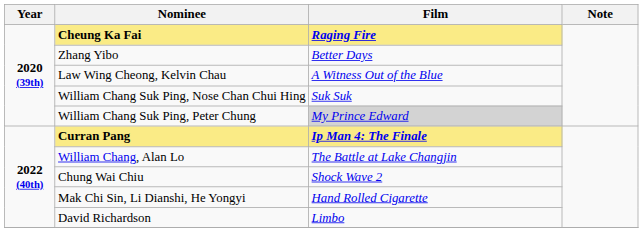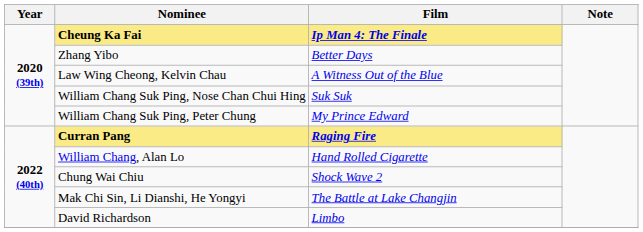Cheung Ka Fai | Film: Raging Fire -> Ip Man 4: The Finale
William Chang Suk Ping, Peter Chung | Film: lightgrey background -> no background
Curran Pang | Film: Ip Man 4: The Finale -> Raging Fire
William Chang, Alan Lo | Film: The Battle at Lake Changjin -> Hand Rolled Cigarette
Mak Chi Sin, Li Dianshi, He Yongyi | Film: Hand Rolled Cigarette -> The Battle at Lake Changjin
